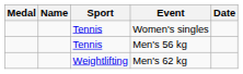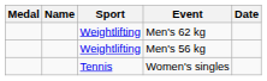rows swapped: Women's singles <-> Men's 62 kg
Men's 56 kg | Sport: Tennis -> Weightlifting
